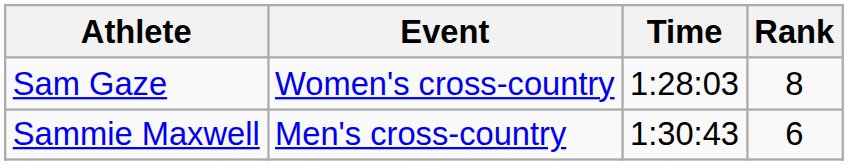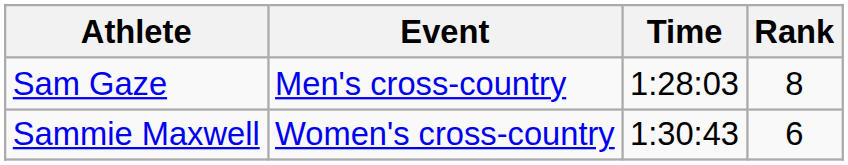Sam Gaze | Event: Women's cross-country -> Men's cross-country
Sammie Maxwell | Event: Men's cross-country -> Women's cross-country
